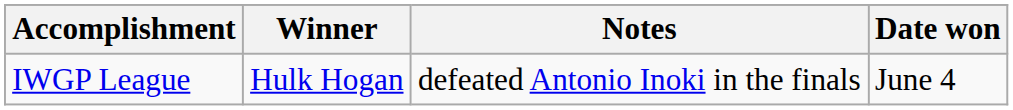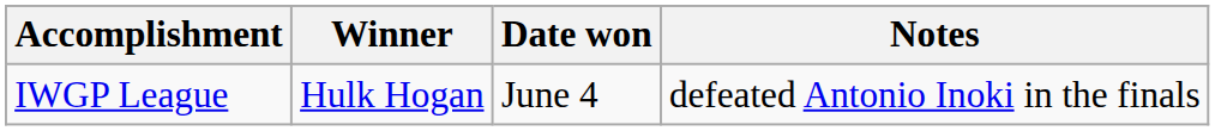columns swapped: Date won <-> Notes
